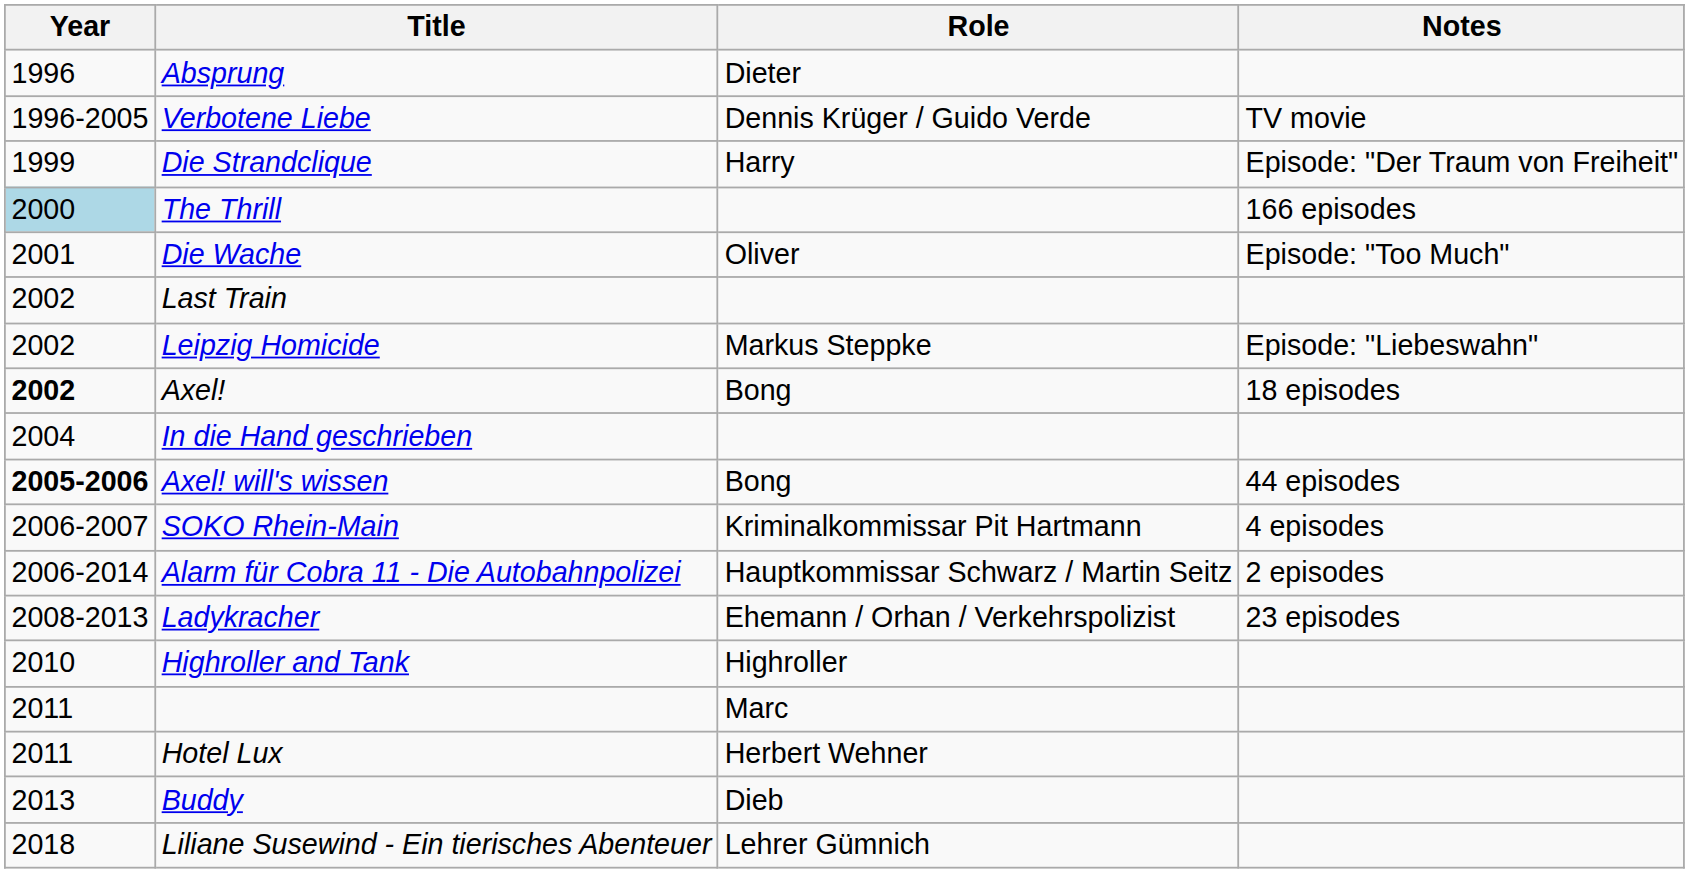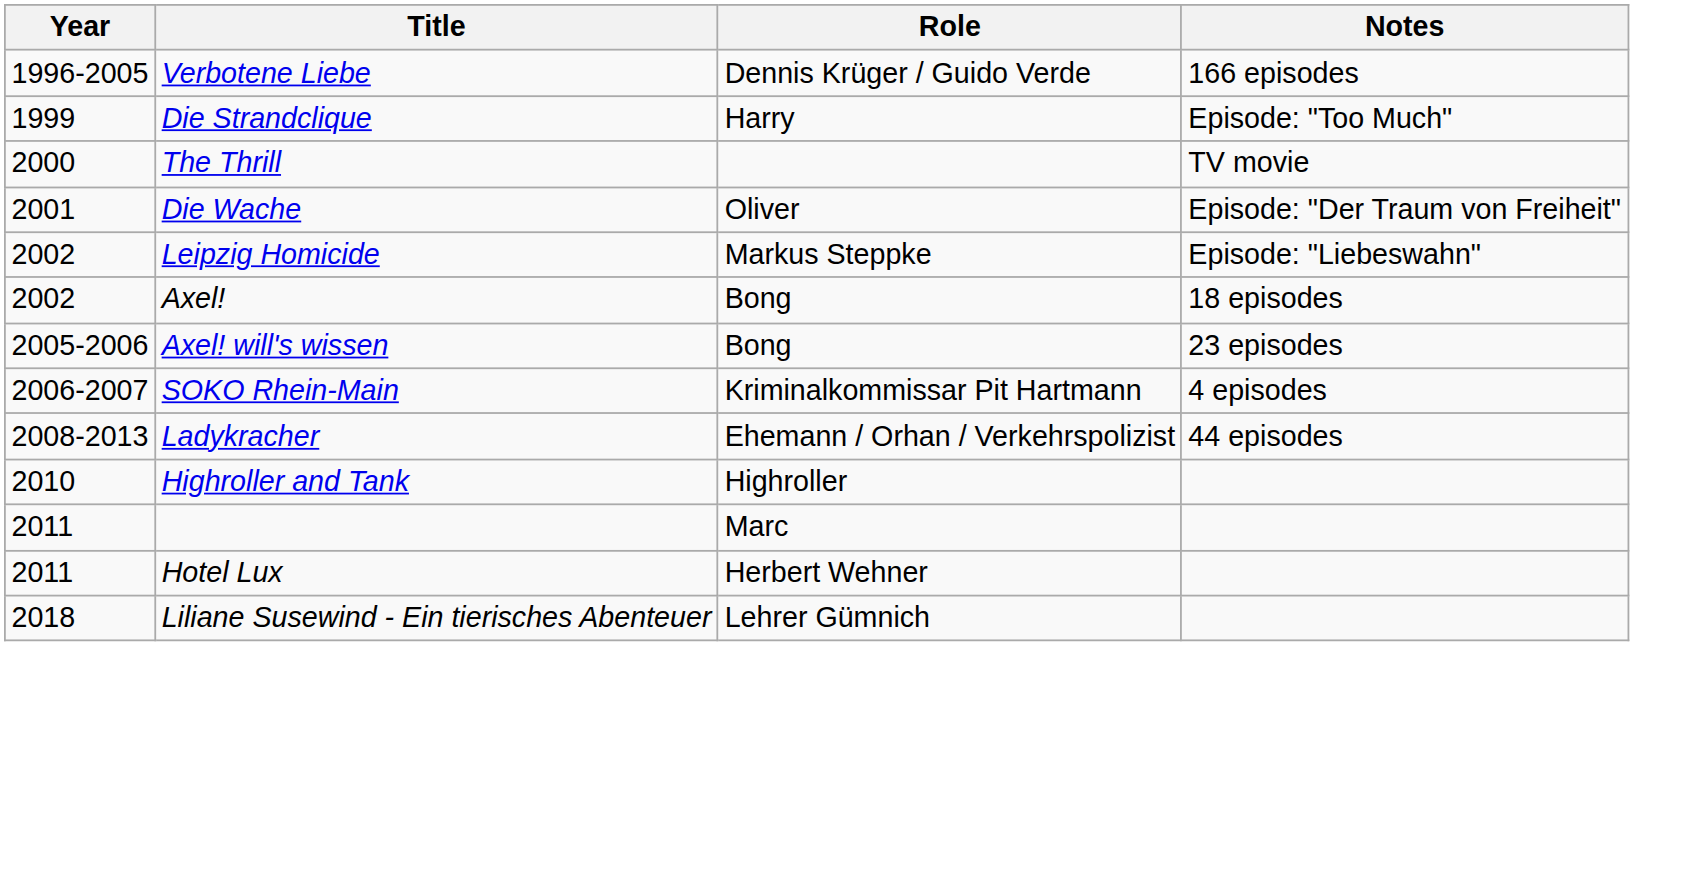- row: 1996 | Absprung | Dieter
Verbotene Liebe | Notes: TV movie -> 166 episodes
Die Strandclique | Notes: Episode: "Der Traum von Freiheit" -> Episode: "Too Much"
The Thrill | Year: lightblue background -> no background
The Thrill | Notes: 166 episodes -> TV movie
Die Wache | Notes: Episode: "Too Much" -> Episode: "Der Traum von Freiheit"
- row: 2002 | Last Train
Axel! | Year: bold -> normal
- row: 2004 | In die Hand geschrieben
Axel! will's wissen | Year: bold -> normal
Axel! will's wissen | Notes: 44 episodes -> 23 episodes
- row: 2006-2014 | Alarm für Cobra 11 - Die Autobahnpolizei | Hauptkommissar Schwarz / Martin Seitz | 2 episodes
Ladykracher | Notes: 23 episodes -> 44 episodes
- row: 2013 | Buddy | Dieb
